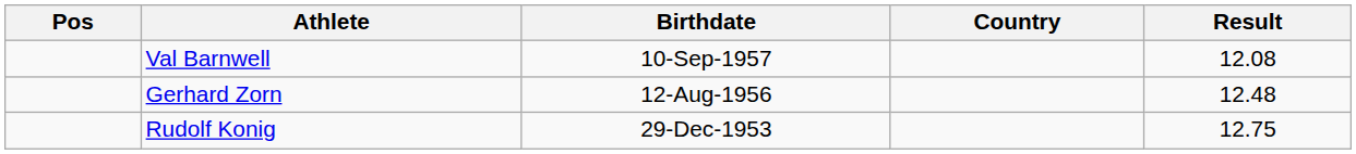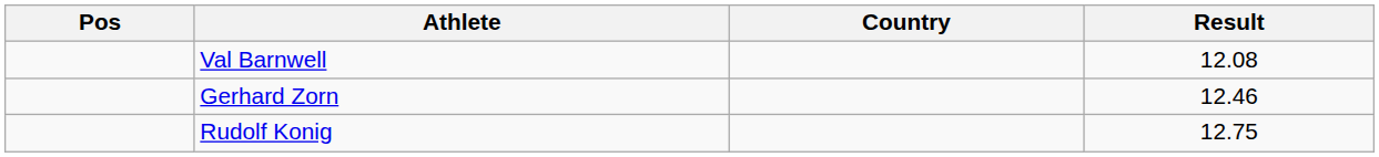- column: Birthdate | 10-Sep-1957 | 12-Aug-1956 | 29-Dec-1953
Gerhard Zorn | Result: 12.48 -> 12.46
